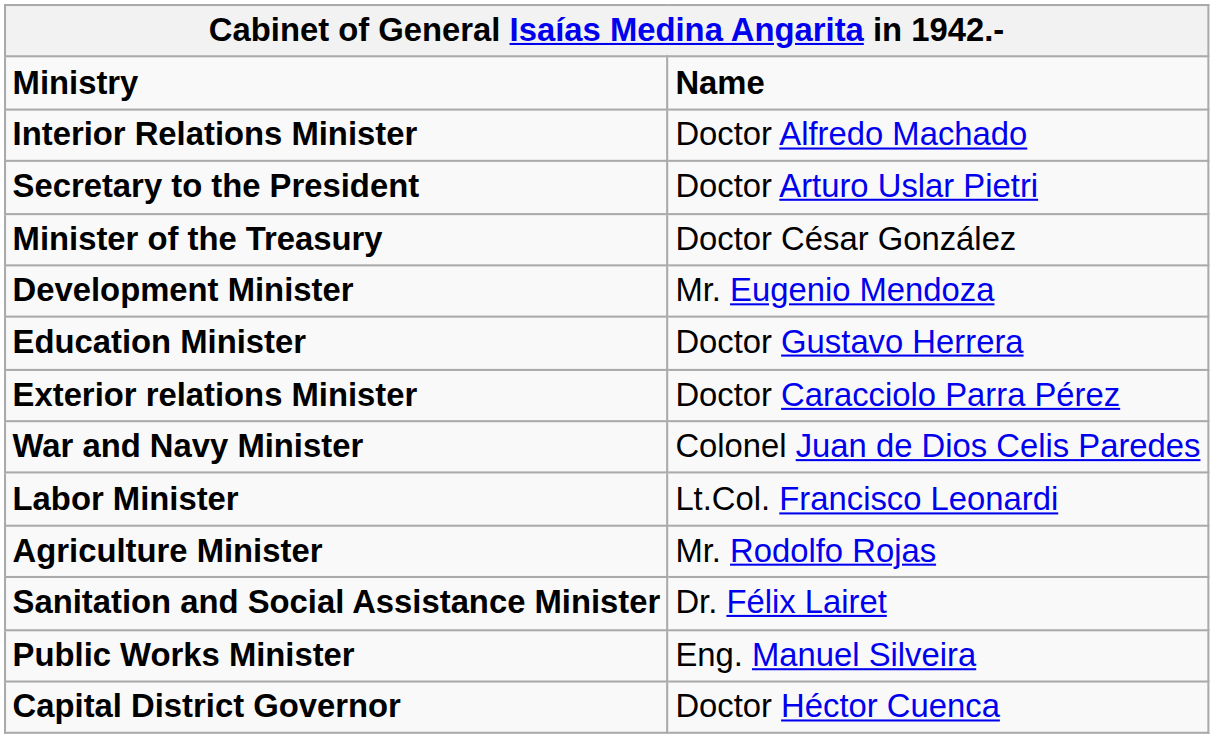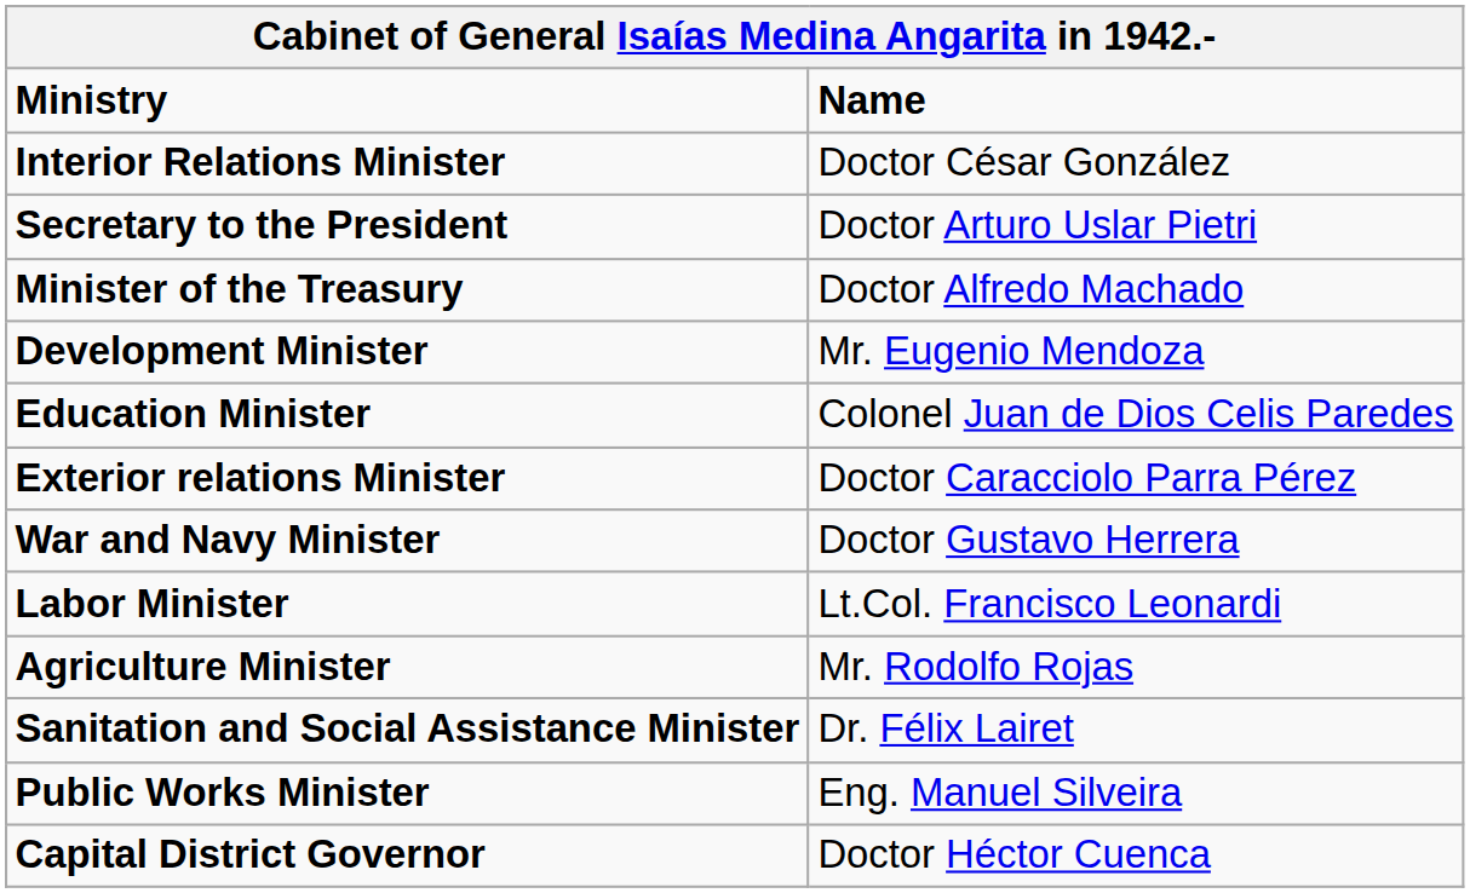Interior Relations Minister | Name: Doctor Alfredo Machado -> Doctor César González
Minister of the Treasury | Name: Doctor César González -> Doctor Alfredo Machado
Education Minister | Name: Doctor Gustavo Herrera -> Colonel Juan de Dios Celis Paredes
War and Navy Minister | Name: Colonel Juan de Dios Celis Paredes -> Doctor Gustavo Herrera
